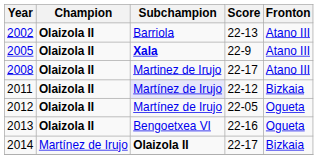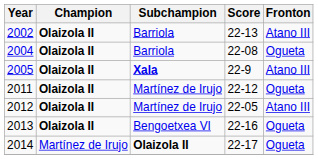+ row: 2004 | Olaizola II | Barriola | 22-08 | Ogueta
- row: 2008 | Olaizola II | Martinez de Irujo | 22-17 | Atano III
2011 | Subchampion: lavender background -> no background
2011 | Fronton: Bizkaia -> Ogueta
2012 | Fronton: Ogueta -> Atano III
2014 | Fronton: Bizkaia -> Ogueta
